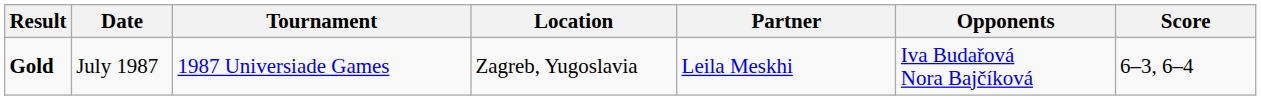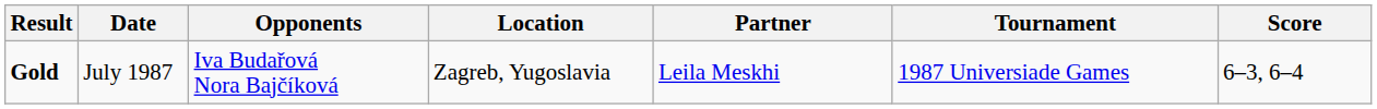columns swapped: Tournament <-> Opponents
